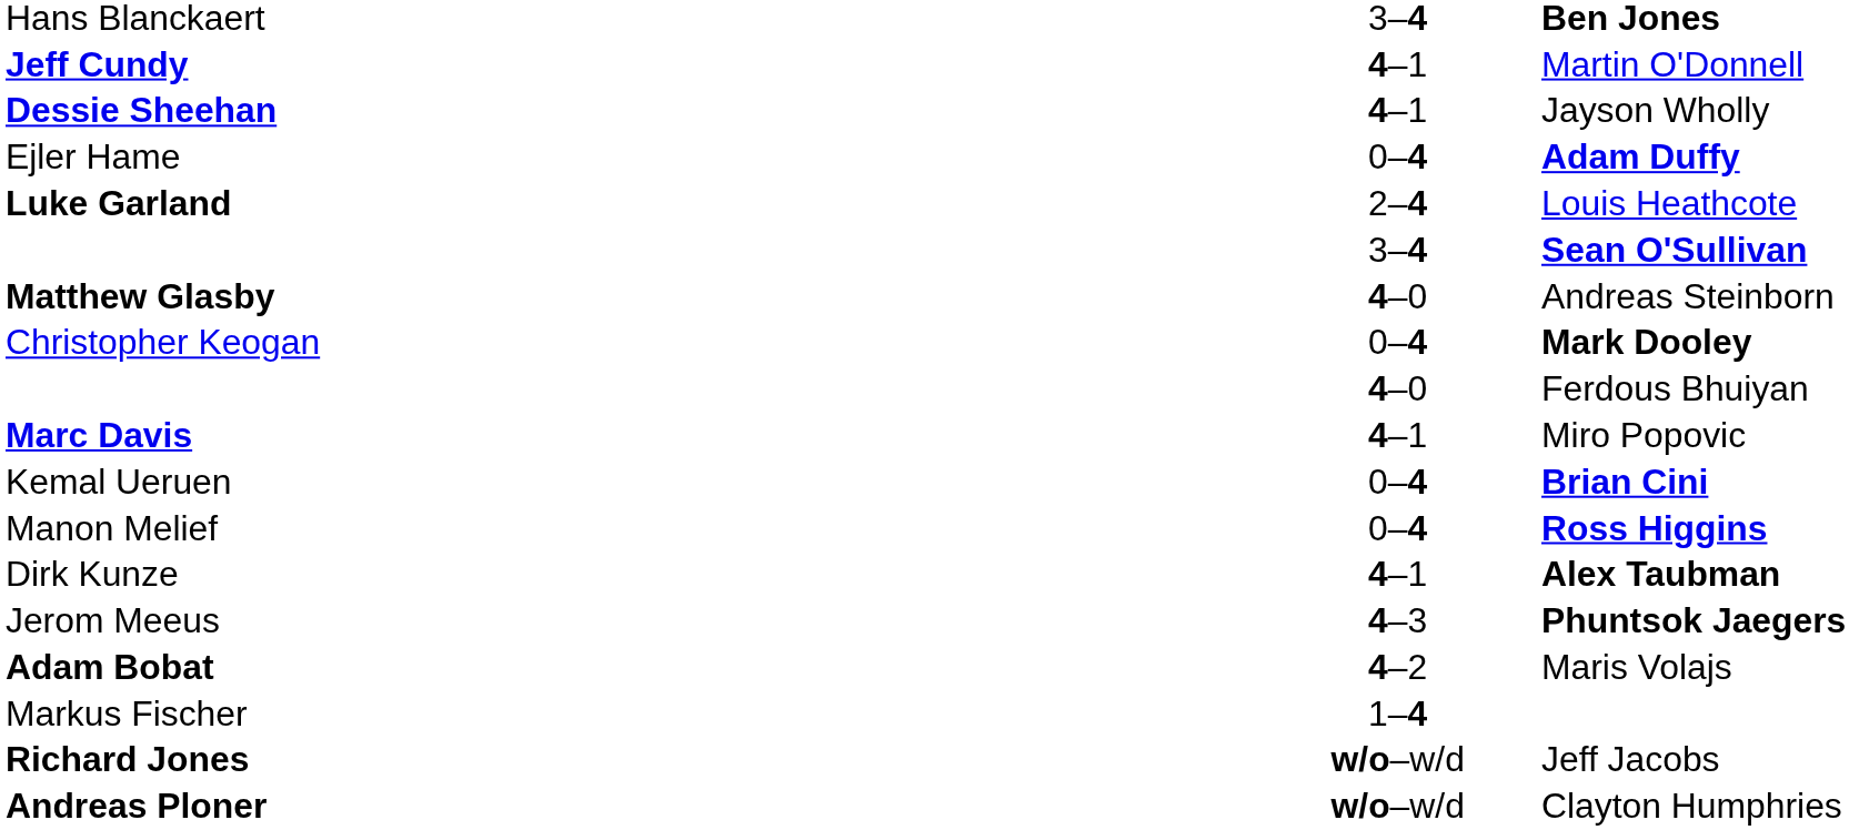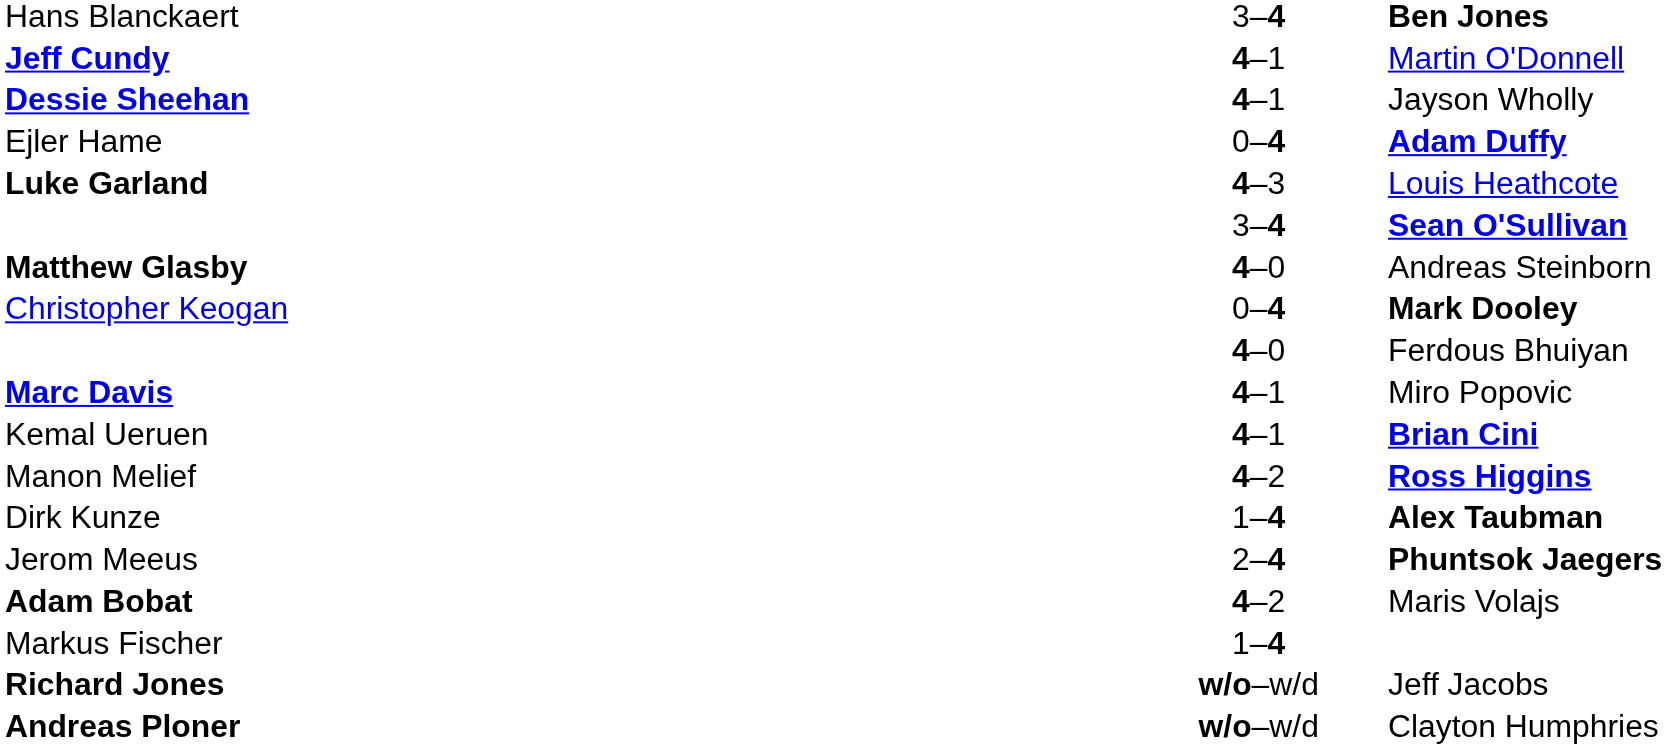Louis Heathcote | column 2: 2–4 -> 4–3
Brian Cini | column 2: 0–4 -> 4–1
Ross Higgins | column 2: 0–4 -> 4–2
Alex Taubman | column 2: 4–1 -> 1–4
Phuntsok Jaegers | column 2: 4–3 -> 2–4
